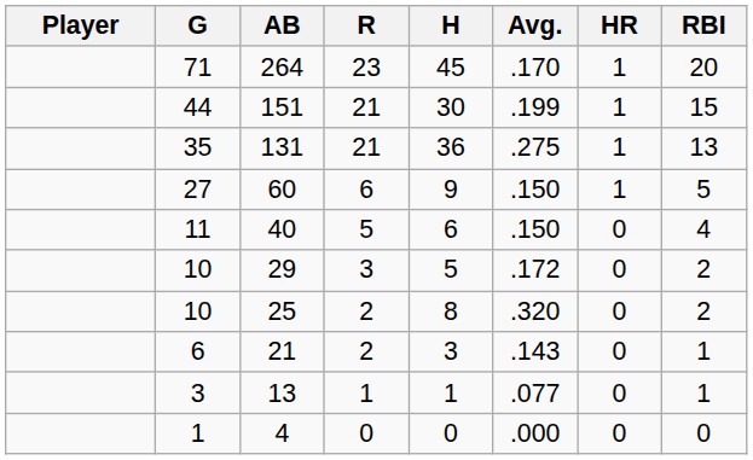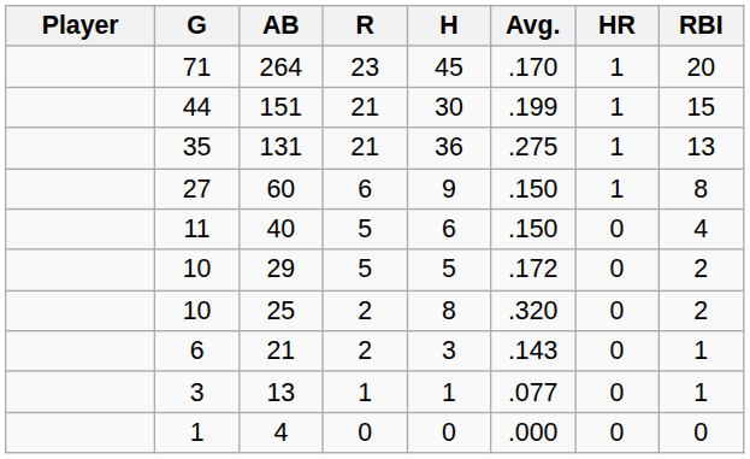60 | RBI: 5 -> 8
29 | R: 3 -> 5
